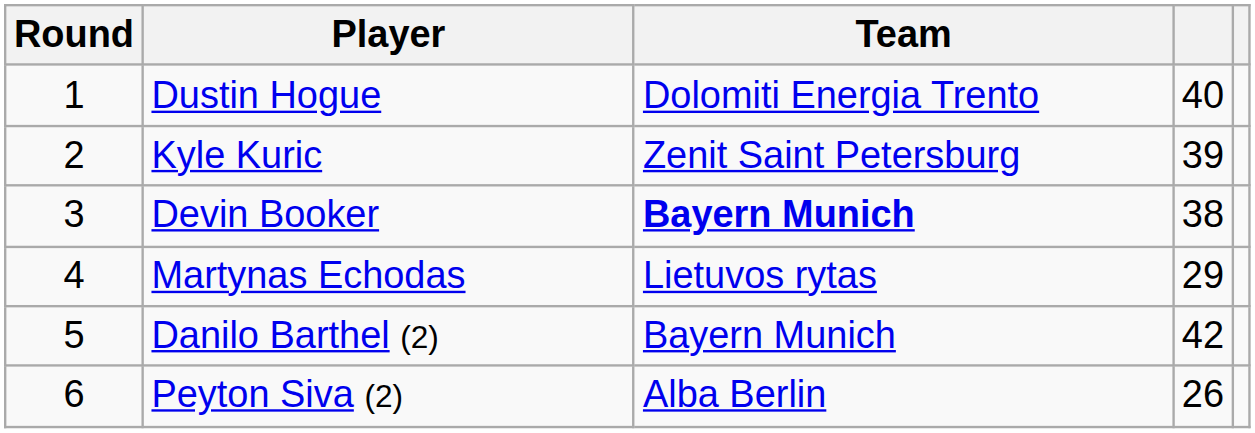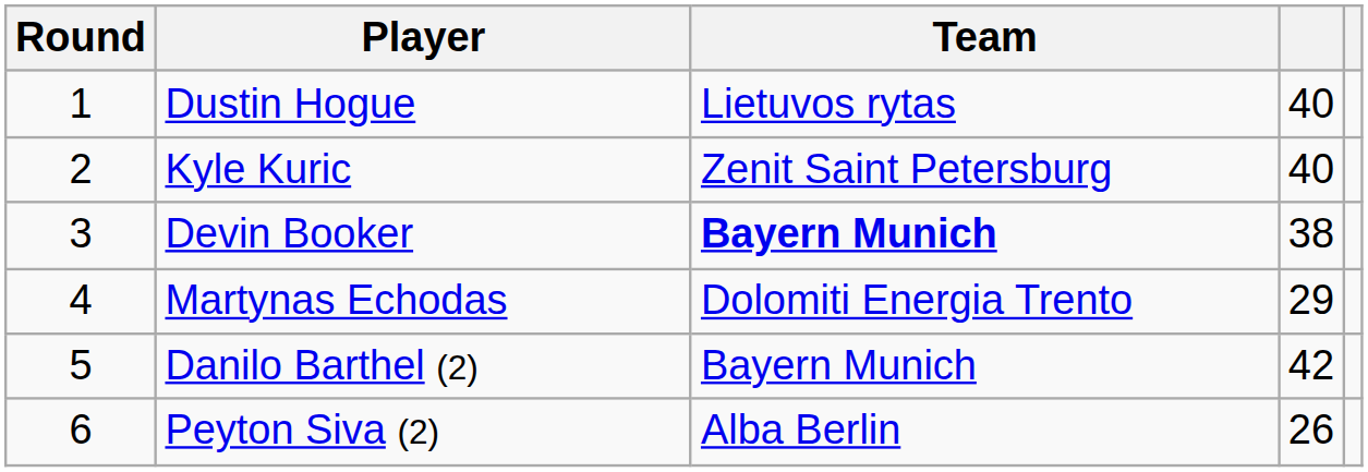Dustin Hogue | Team: Dolomiti Energia Trento -> Lietuvos rytas
Kyle Kuric | column 4: 39 -> 40
Martynas Echodas | Team: Lietuvos rytas -> Dolomiti Energia Trento
